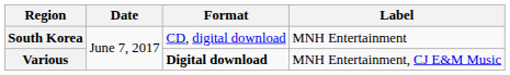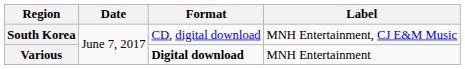South Korea | Label: MNH Entertainment -> MNH Entertainment, CJ E&M Music
Various | Label: MNH Entertainment, CJ E&M Music -> MNH Entertainment
